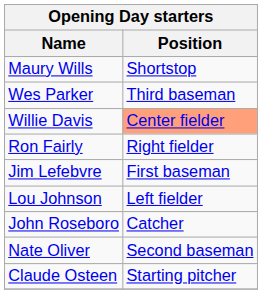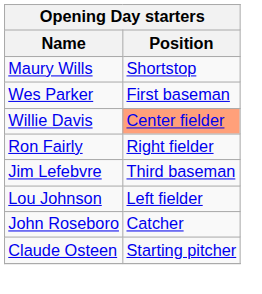Wes Parker | Position: Third baseman -> First baseman
Jim Lefebvre | Position: First baseman -> Third baseman
- row: Nate Oliver | Second baseman
